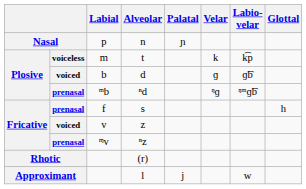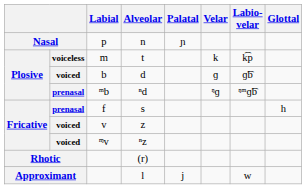ⁿz | column 2: prenasal -> voiced
